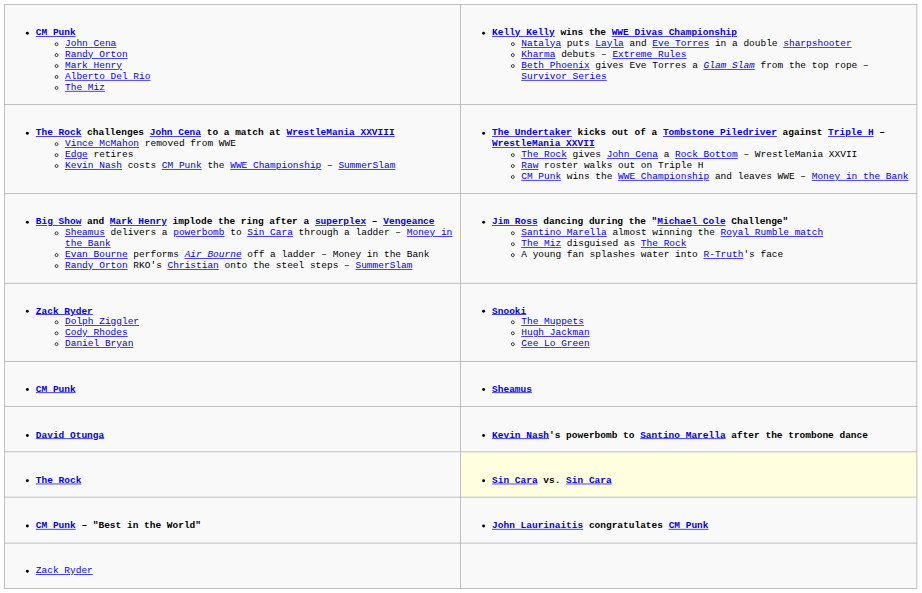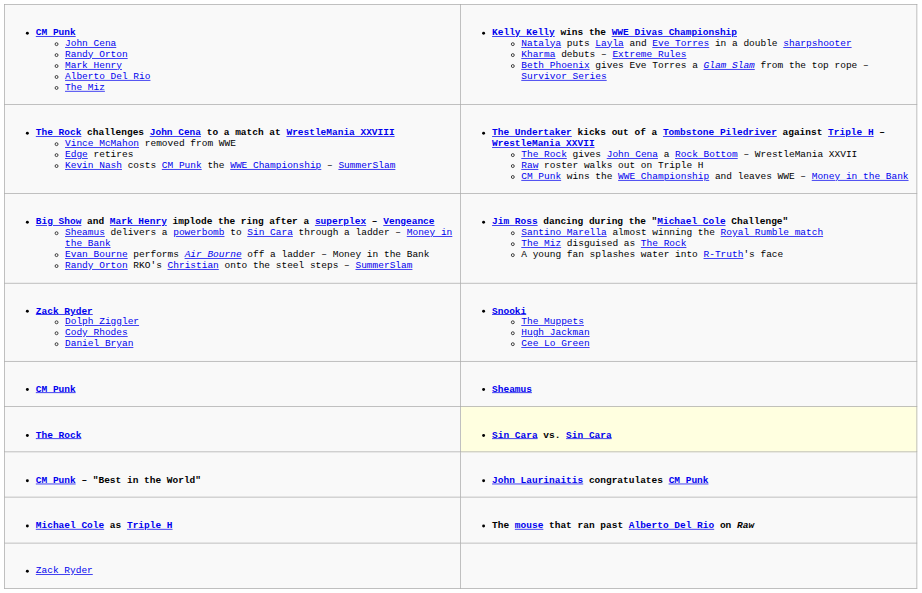- row: David Otunga | Kevin Nash's powerbomb to Santino Marella after the trombone dance
+ row: Michael Cole as Triple H | The mouse that ran past Alberto Del Rio on Raw
